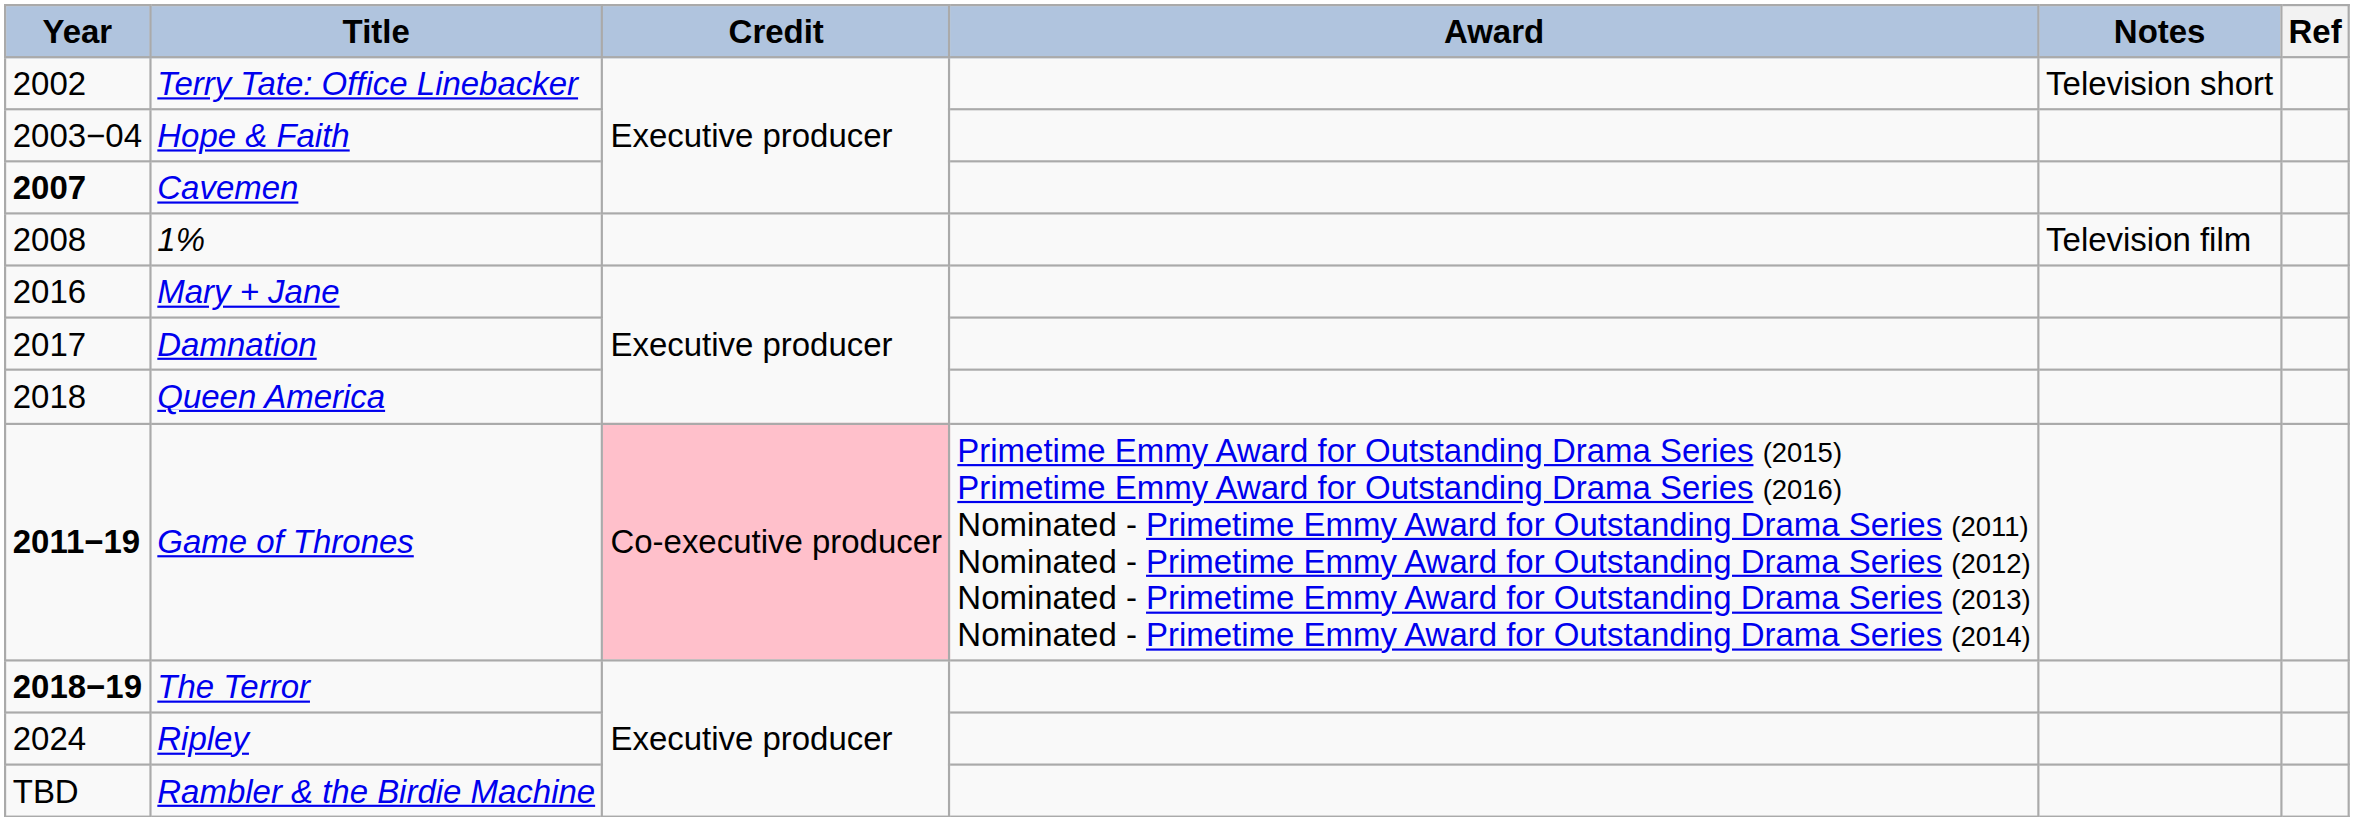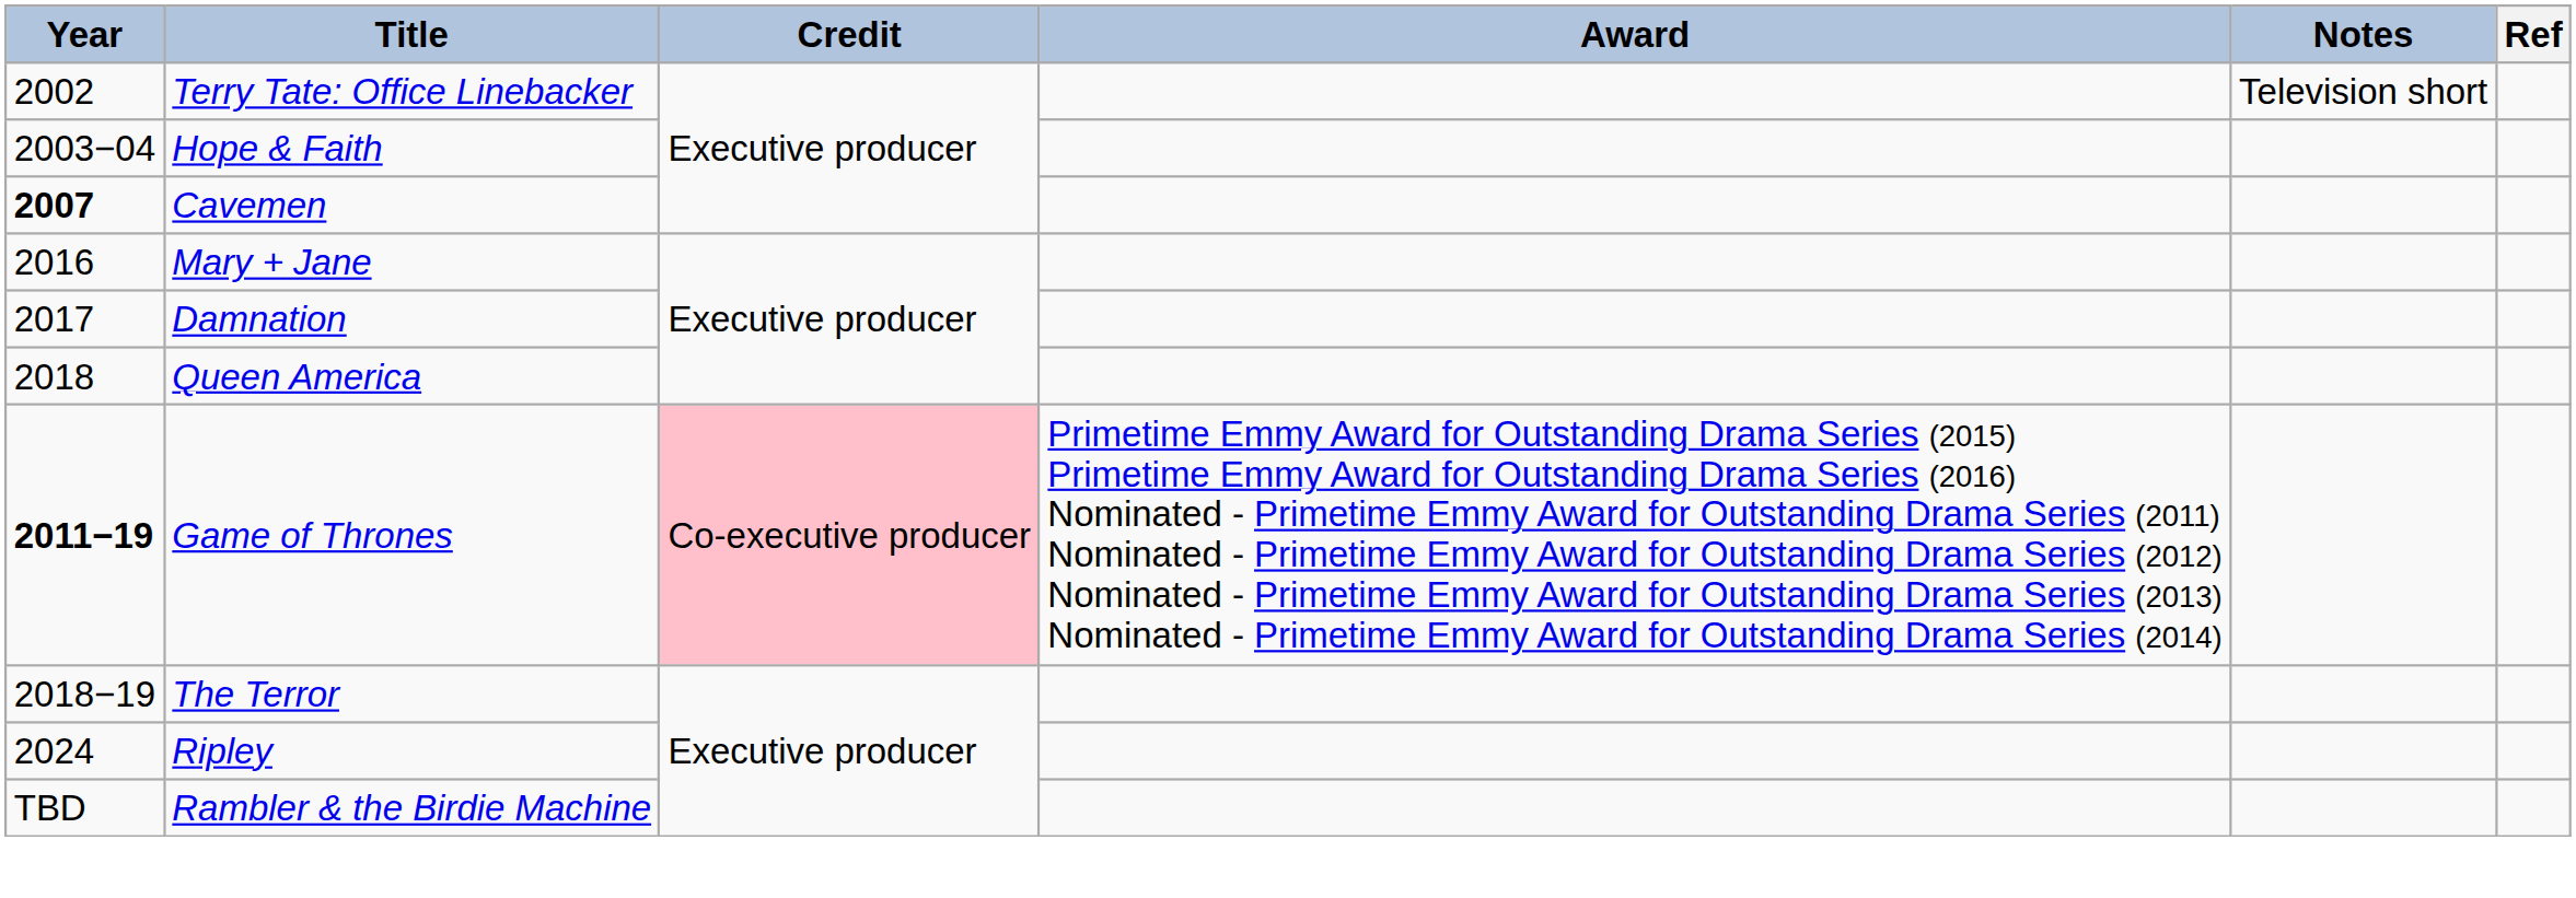- row: 2008 | 1% | Television film
The Terror | Year: bold -> normal
